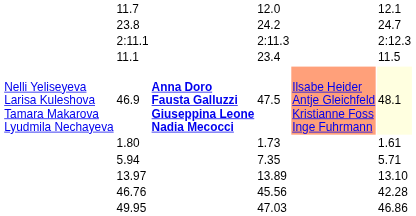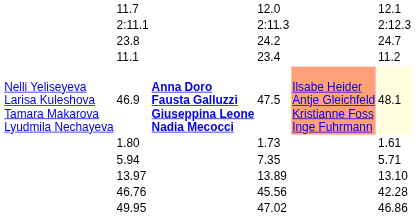rows swapped: 23.8 <-> 2:11.1
11.1 | column 7: 11.5 -> 11.2
49.95 | column 5: 47.03 -> 47.02
